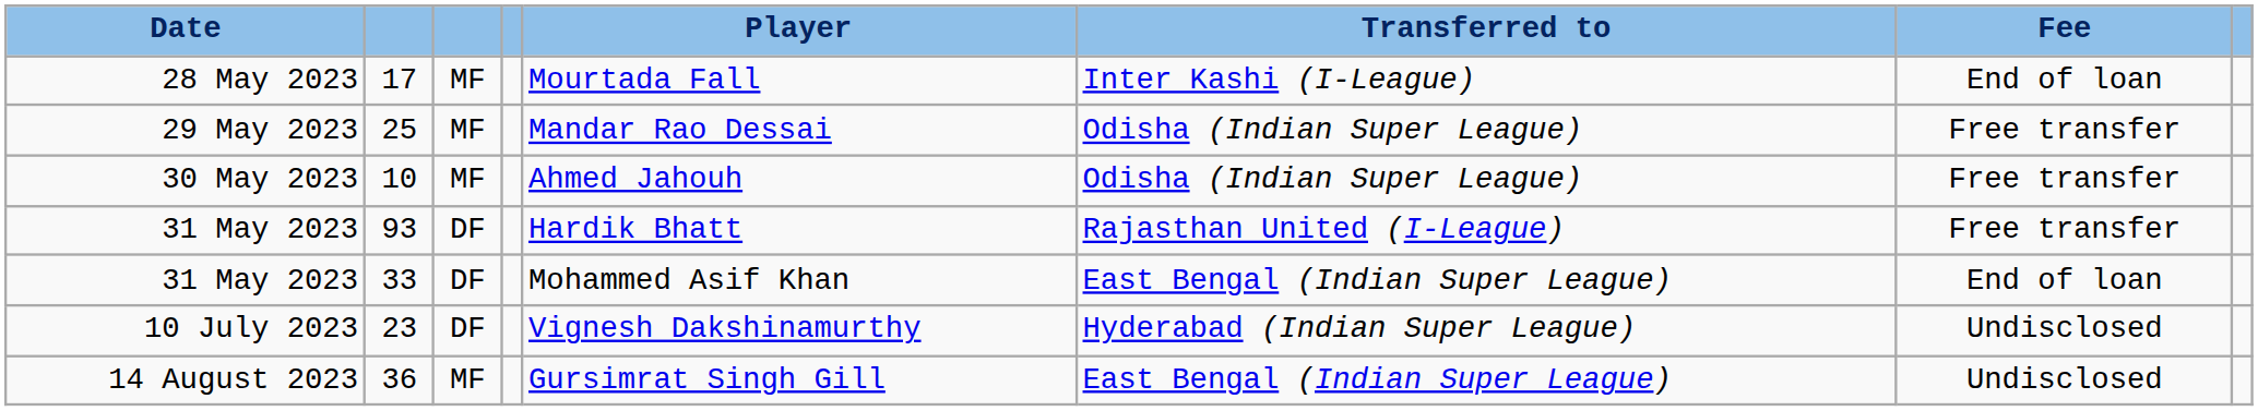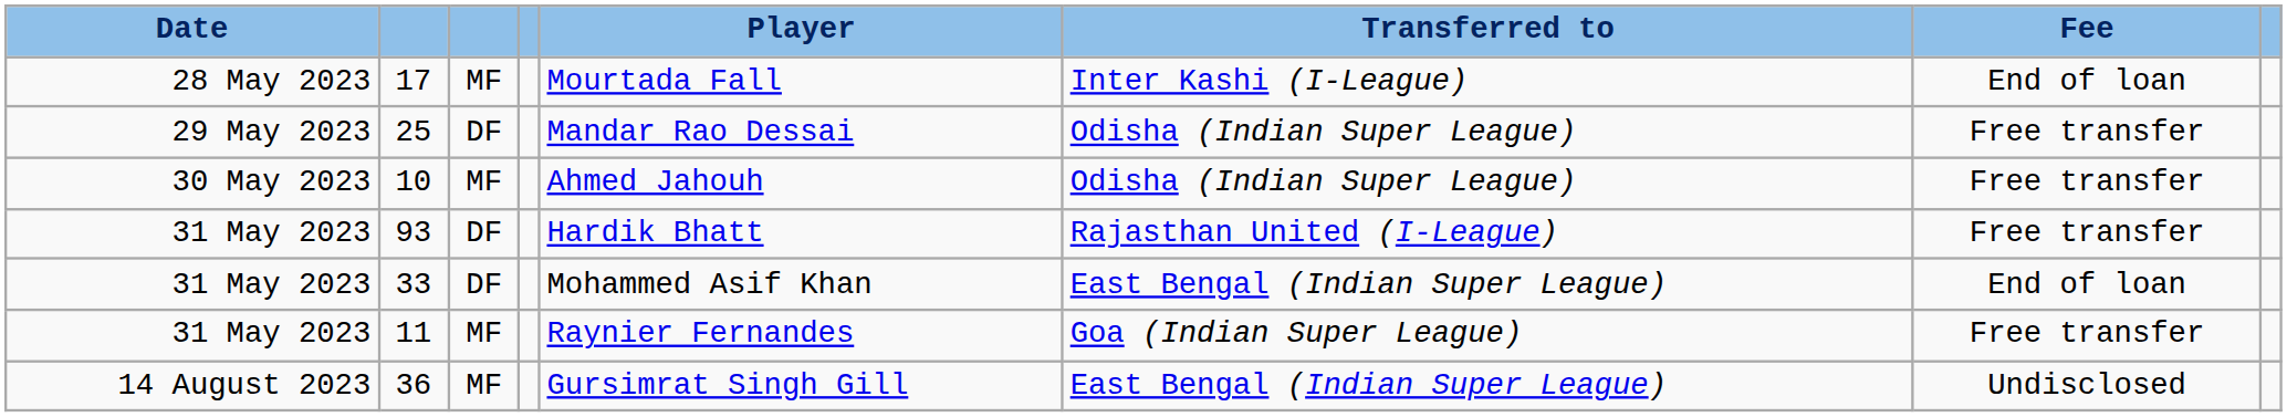25 | column 3: MF -> DF
+ row: 31 May 2023 | 11 | MF | Raynier Fernandes | Goa (Indian Super League) | Free transfer
- row: 10 July 2023 | 23 | DF | Vignesh Dakshinamurthy | Hyderabad (Indian Super League) | Undisclosed
